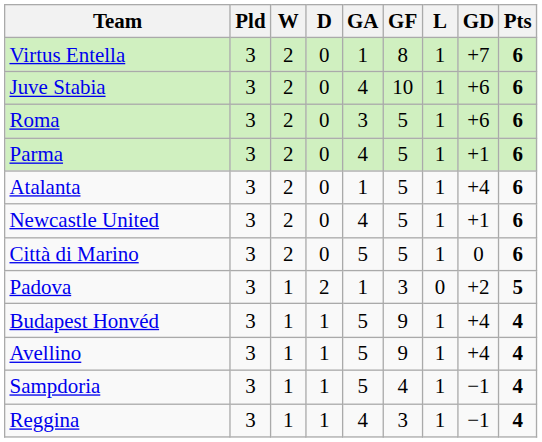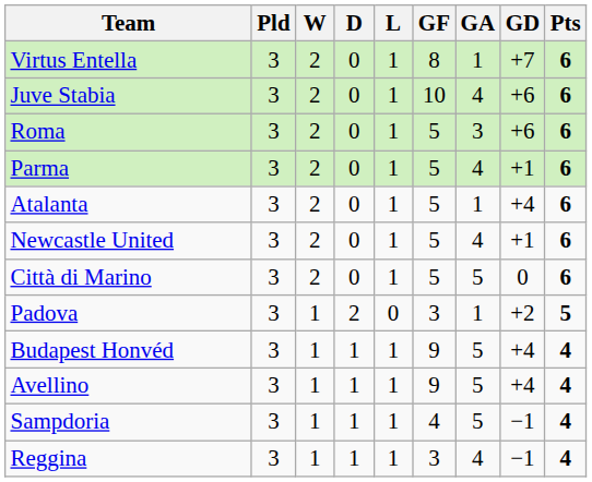columns swapped: L <-> GA
